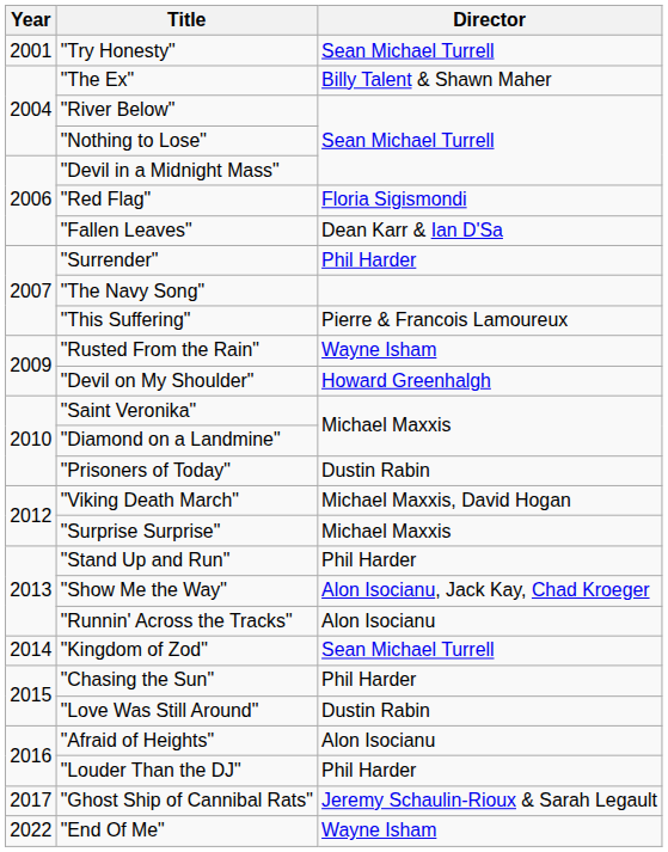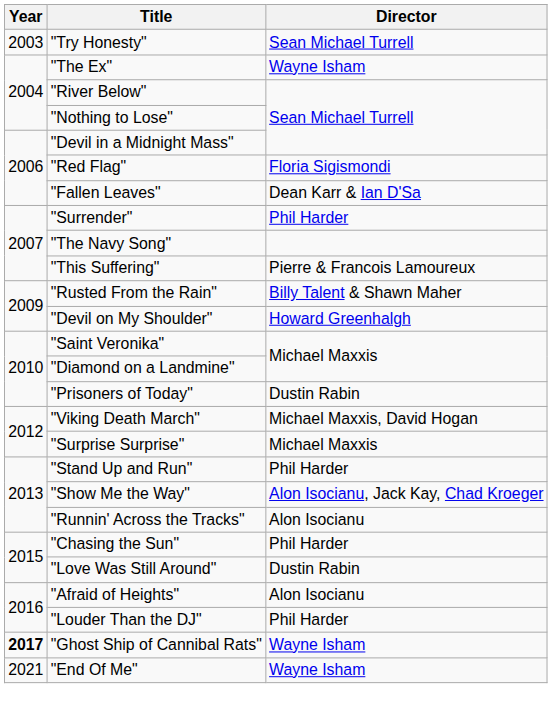"Try Honesty" | Year: 2001 -> 2003
"The Ex" | Director: Billy Talent & Shawn Maher -> Wayne Isham
"Rusted From the Rain" | Director: Wayne Isham -> Billy Talent & Shawn Maher
- row: 2014 | "Kingdom of Zod" | Sean Michael Turrell
"Ghost Ship of Cannibal Rats" | Year: normal -> bold
"Ghost Ship of Cannibal Rats" | Director: Jeremy Schaulin-Rioux & Sarah Legault -> Wayne Isham
"End Of Me" | Year: 2022 -> 2021
